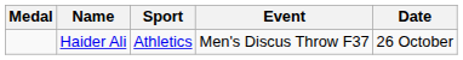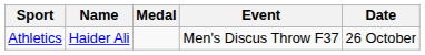columns swapped: Medal <-> Sport
